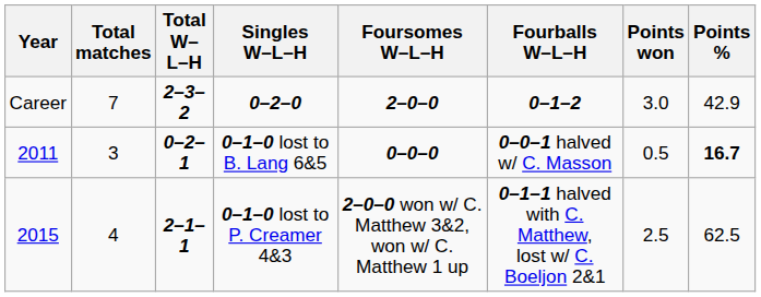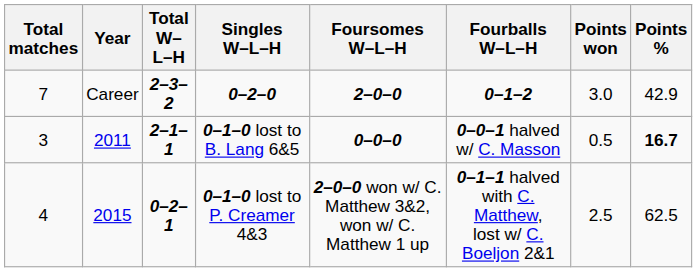columns swapped: Year <-> Total matches
0–1–0 lost to B. Lang 6&5 | Total W–L–H: 0–2–1 -> 2–1–1
0–1–0 lost to P. Creamer 4&3 | Total W–L–H: 2–1–1 -> 0–2–1
